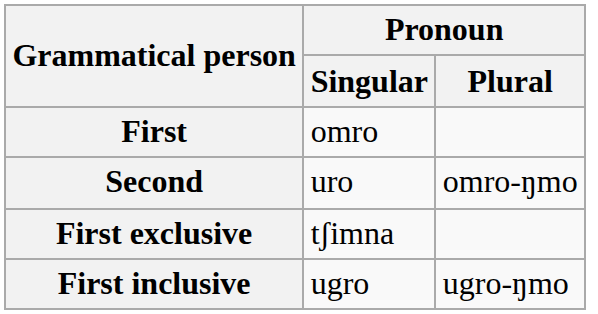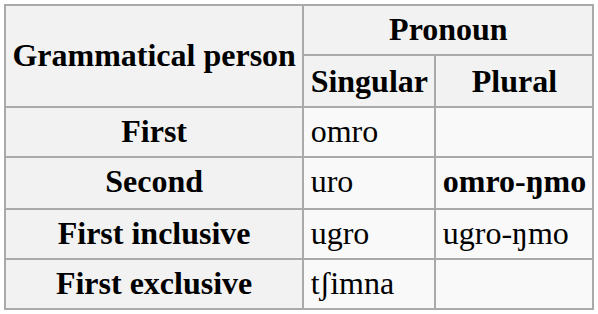Second | Pronoun / Plural: normal -> bold
rows swapped: First inclusive <-> First exclusive
